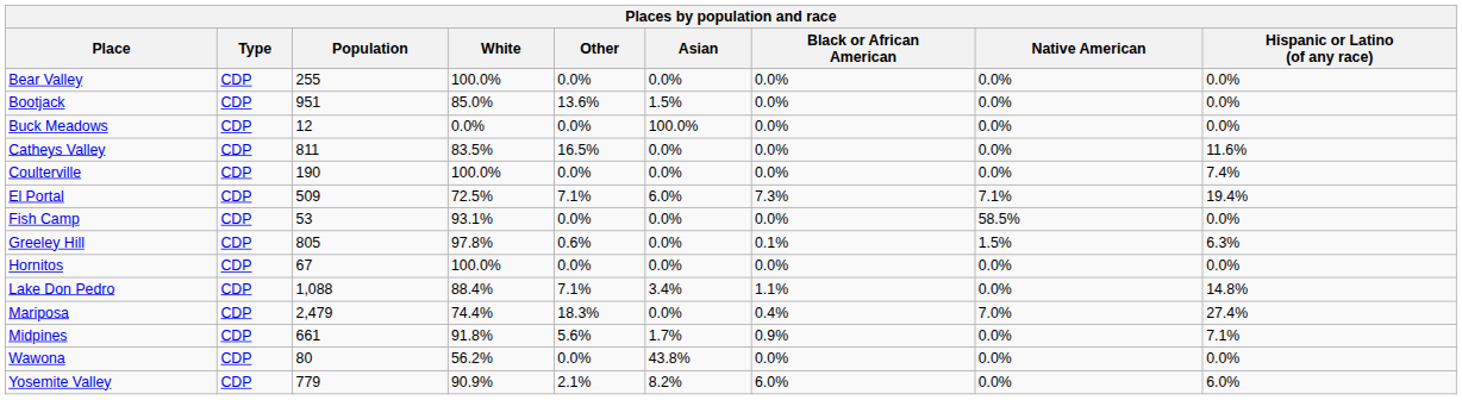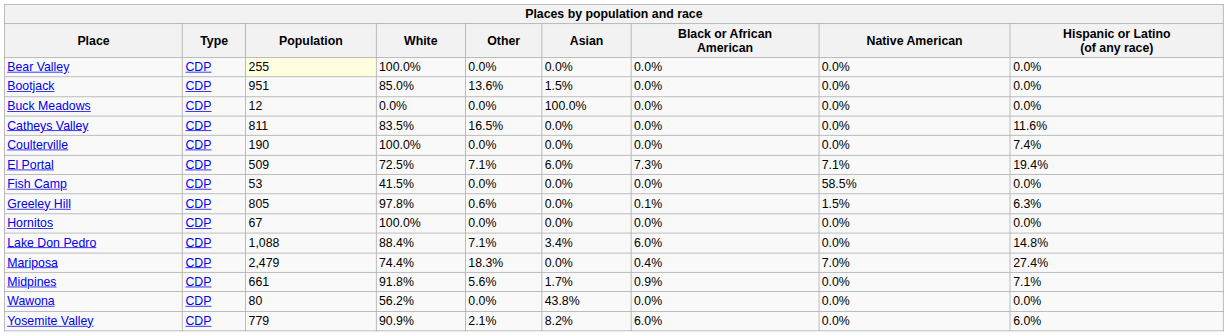Bear Valley | Population: no background -> lightyellow background
Fish Camp | White: 93.1% -> 41.5%
Lake Don Pedro | Black or African American: 1.1% -> 6.0%
